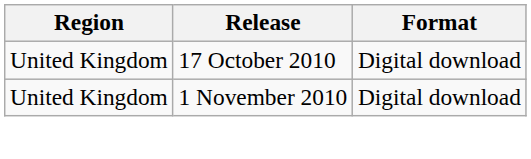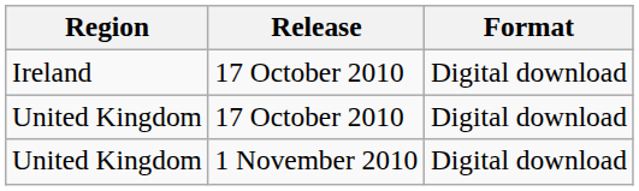+ row: Ireland | 17 October 2010 | Digital download
